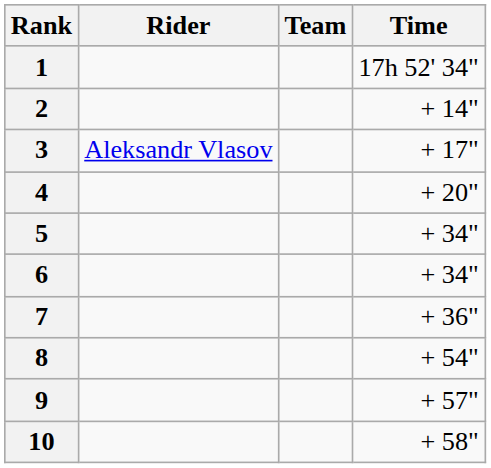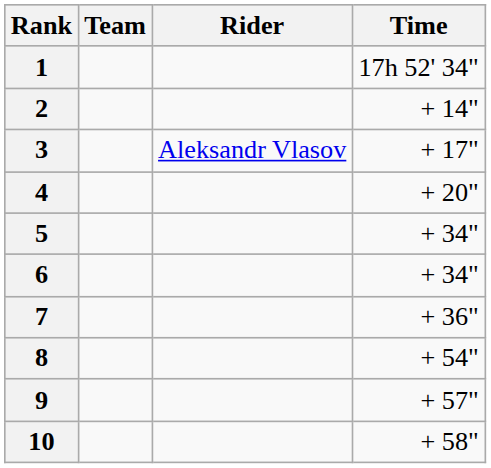columns swapped: Rider <-> Team
